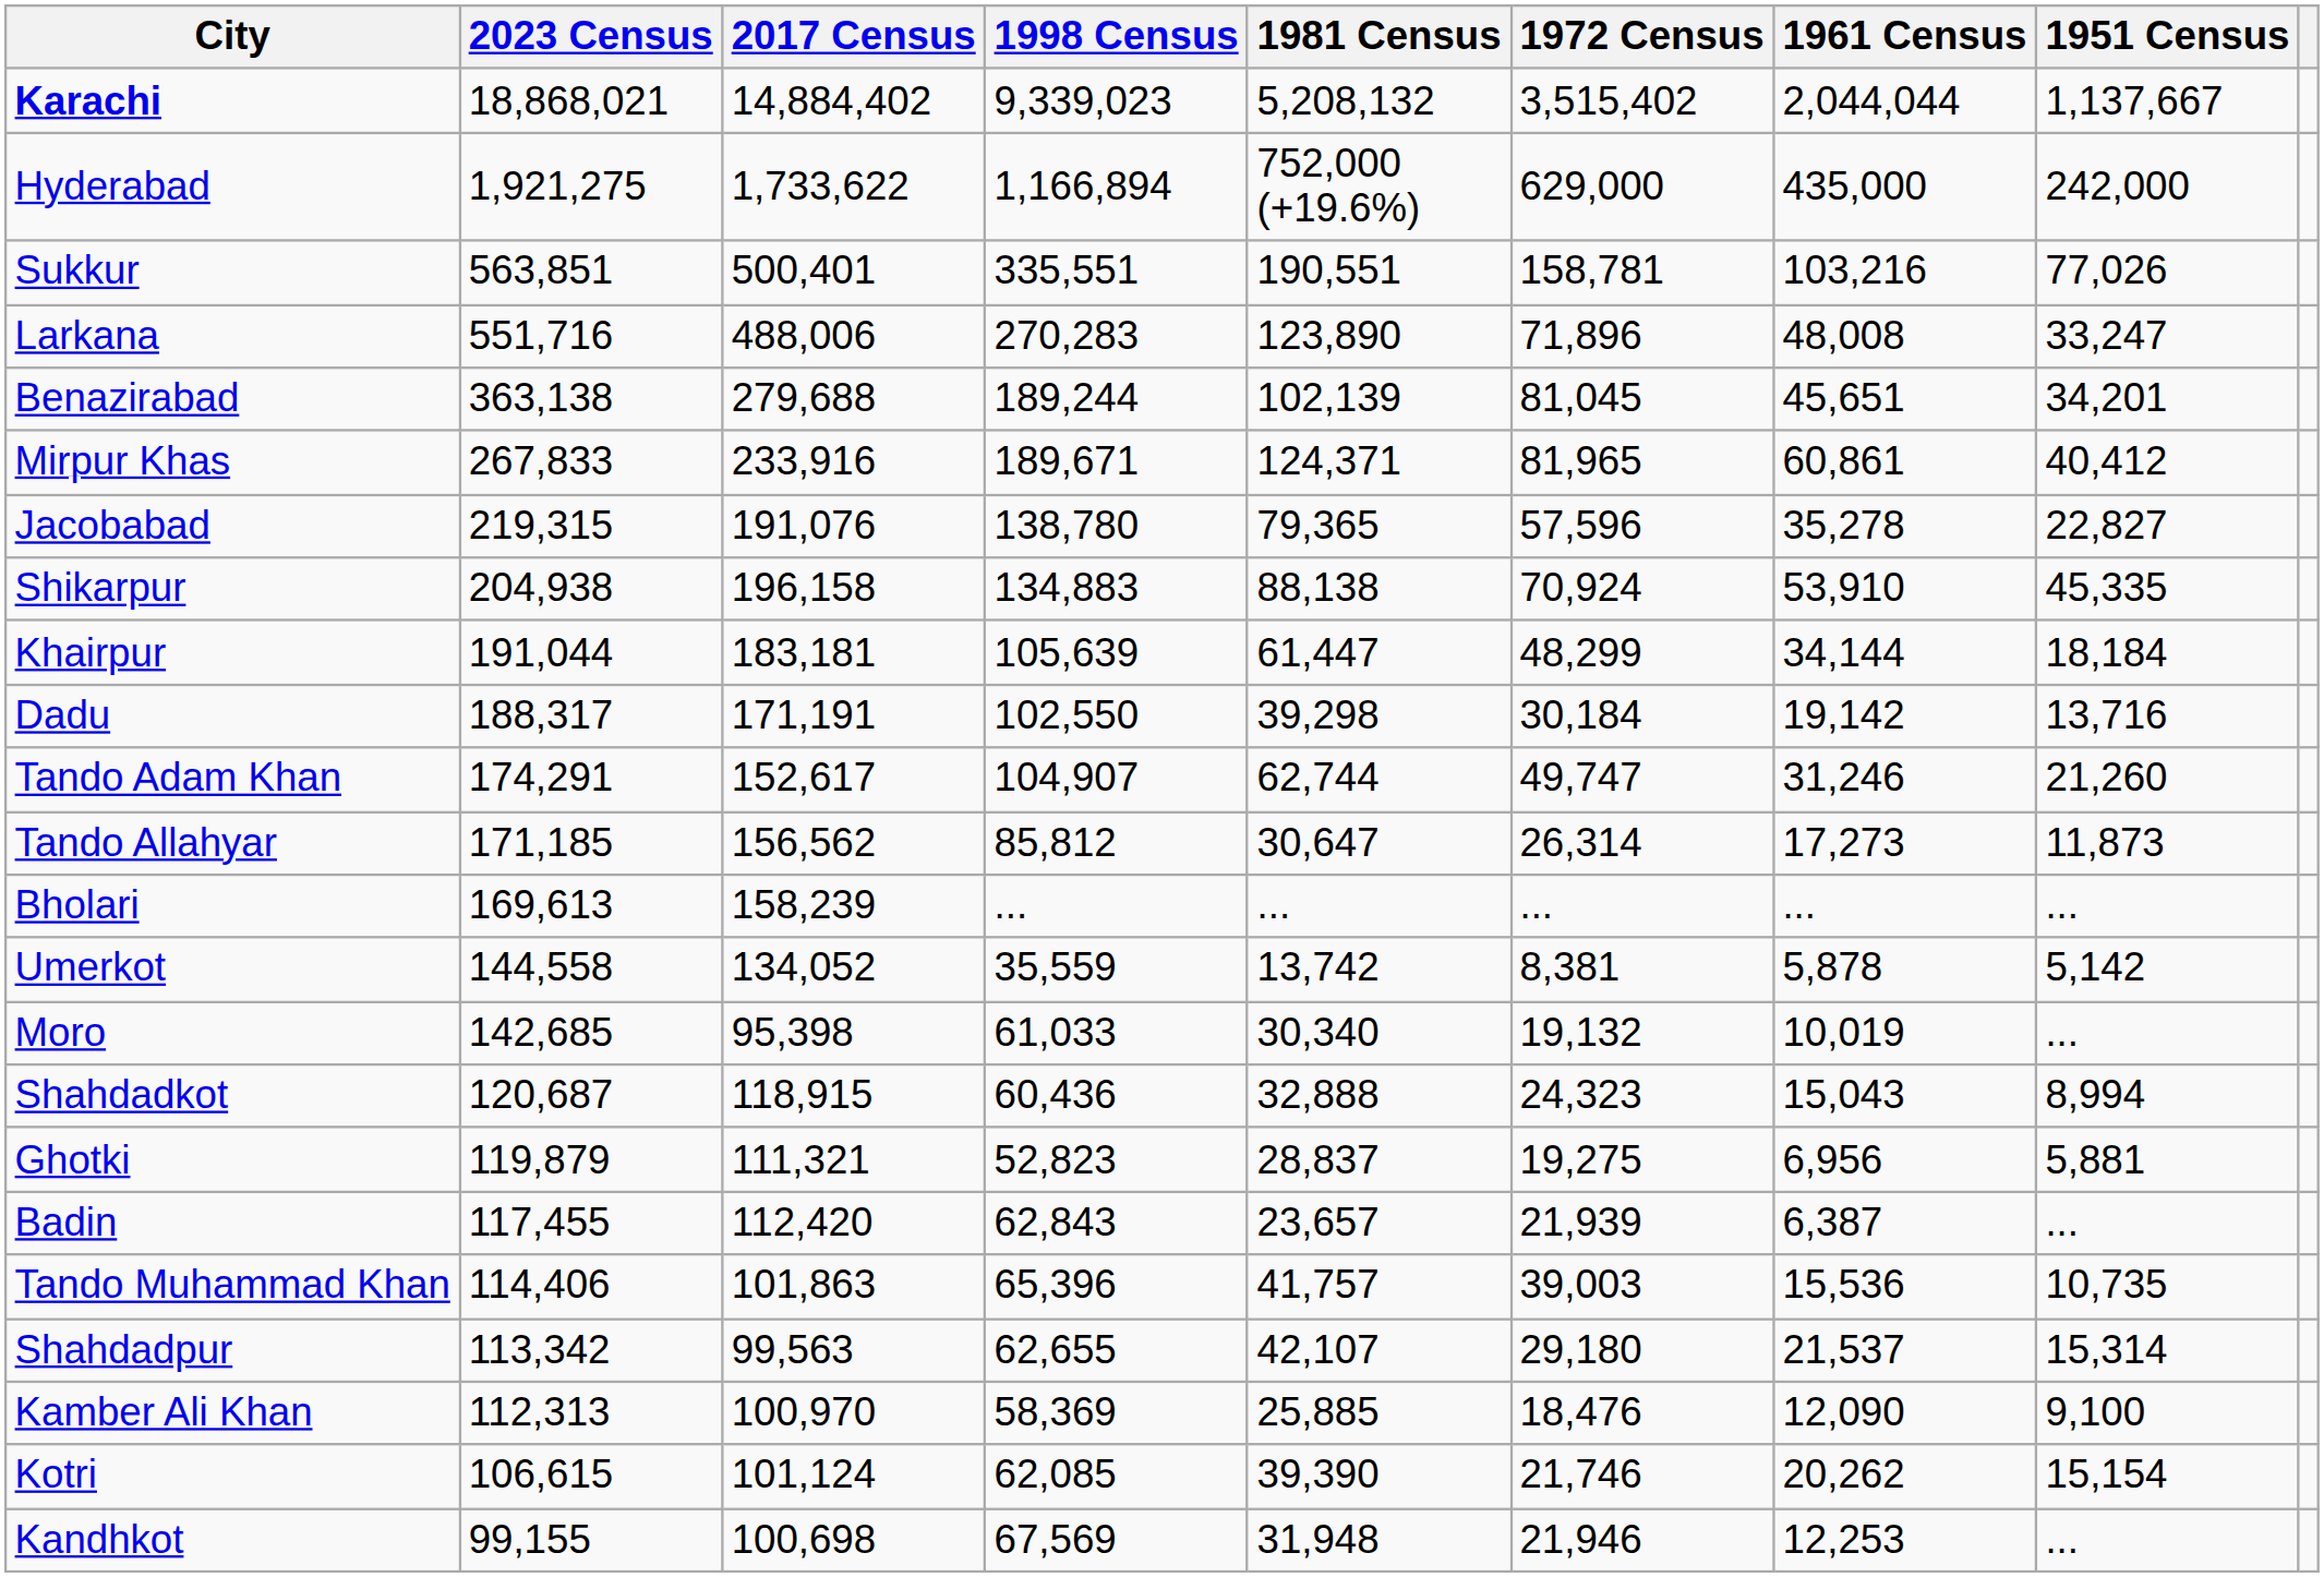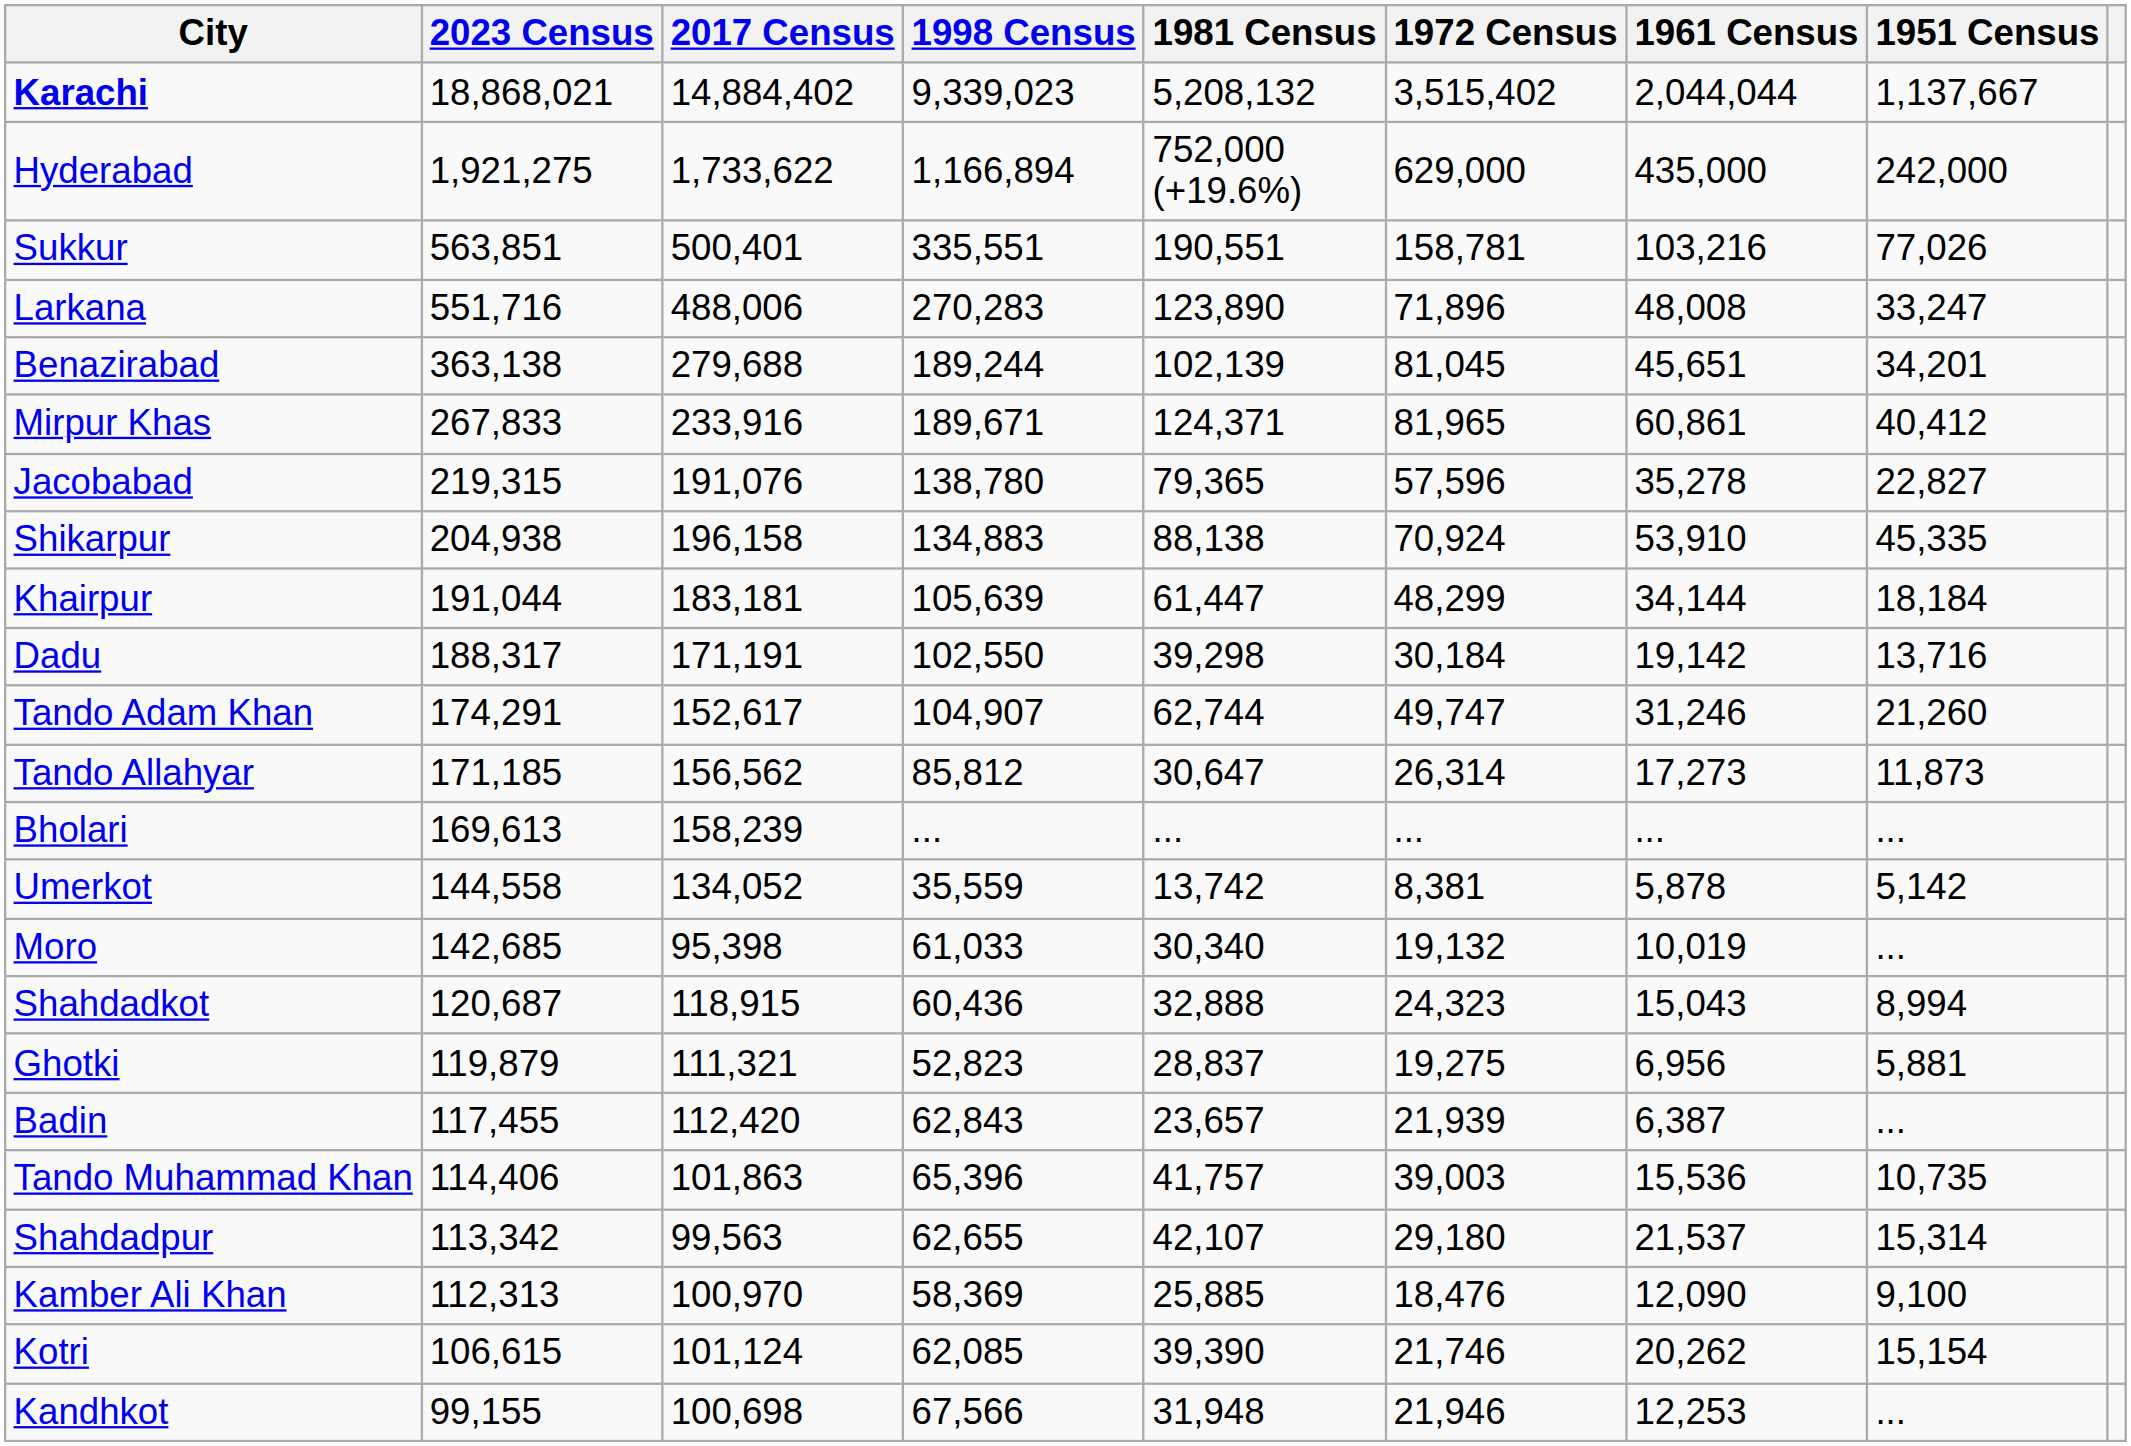Kandhkot | 1998 Census: 67,569 -> 67,566
